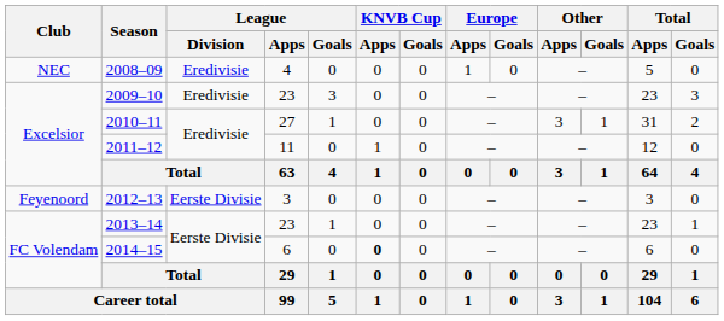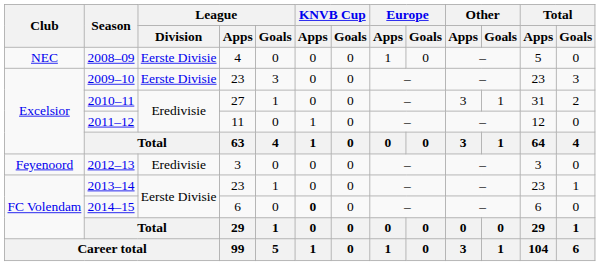2008–09 | League / Division: Eredivisie -> Eerste Divisie
2009–10 | League / Division: Eredivisie -> Eerste Divisie
2012–13 | League / Division: Eerste Divisie -> Eredivisie
